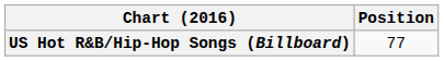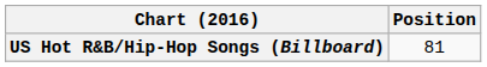US Hot R&B/Hip-Hop Songs (Billboard) | Position: 77 -> 81
